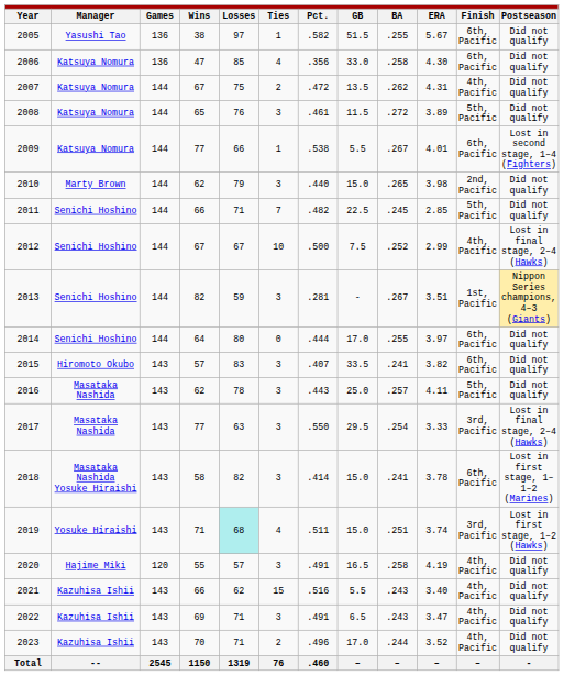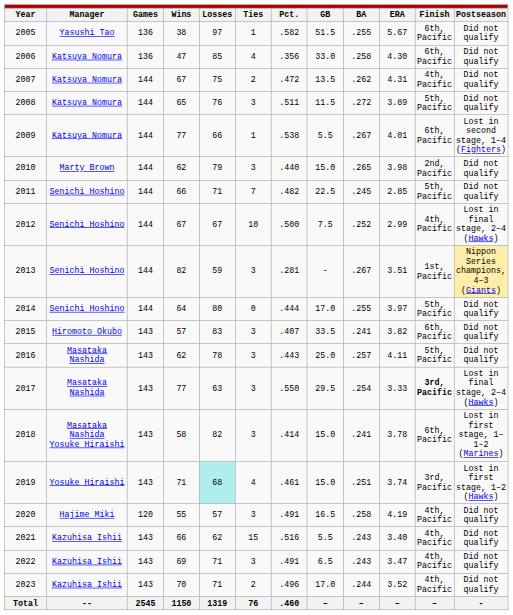2008 | column 7: .461 -> .511
2014 | column 11: 6th, Pacific -> 5th, Pacific
2017 | column 11: normal -> bold
2019 | column 7: .511 -> .461
